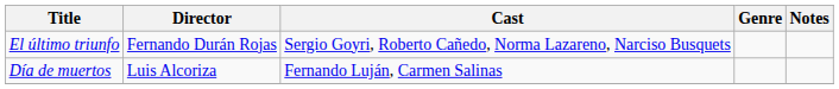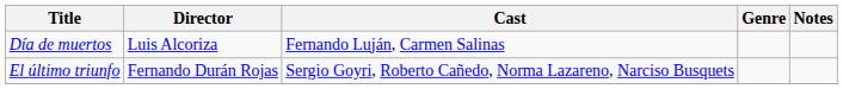rows swapped: Día de muertos <-> El último triunfo
